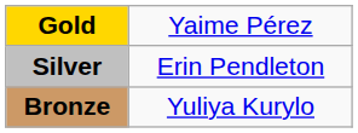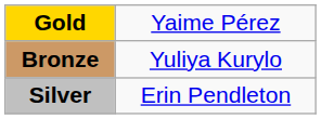rows swapped: Silver <-> Bronze
